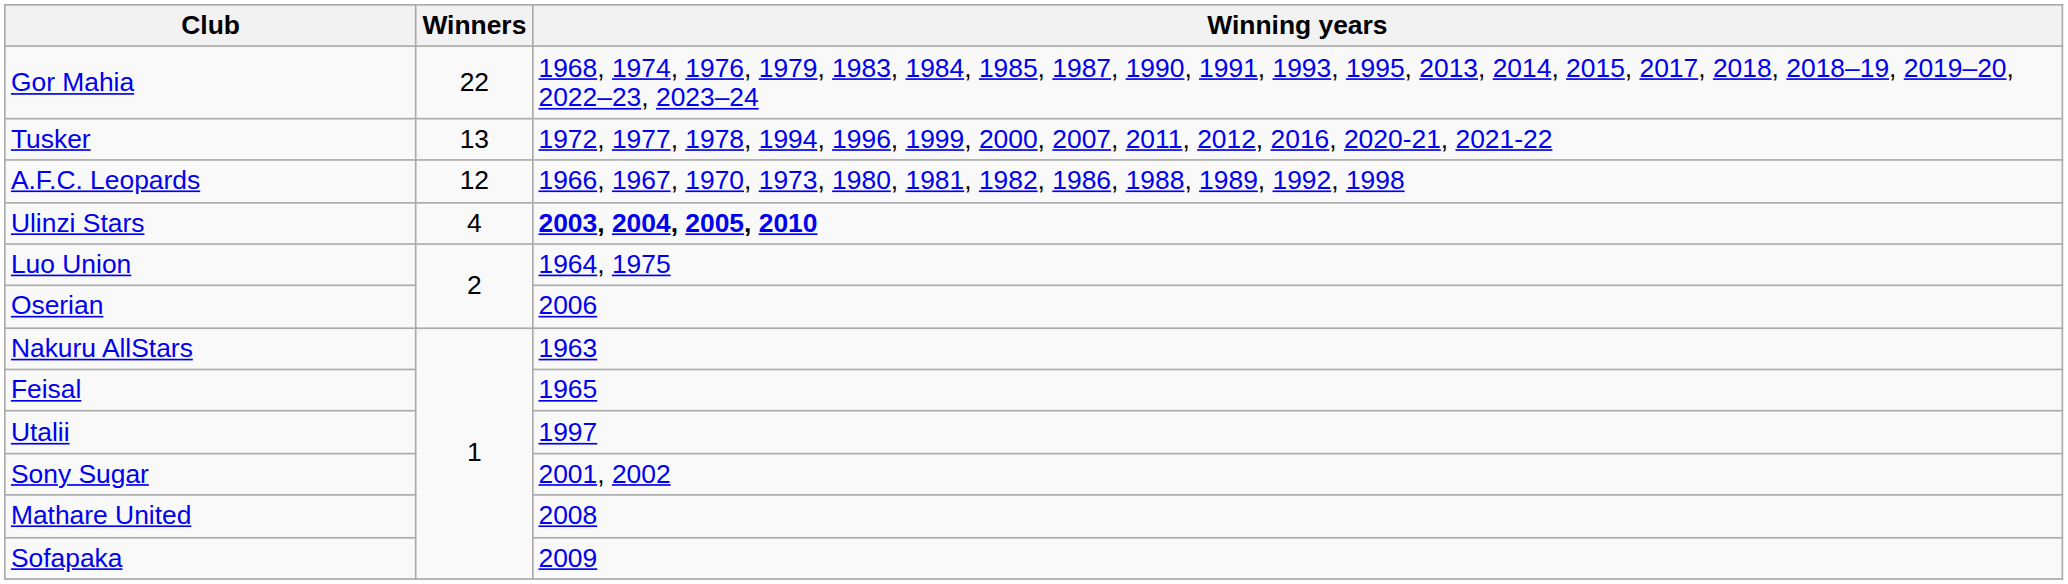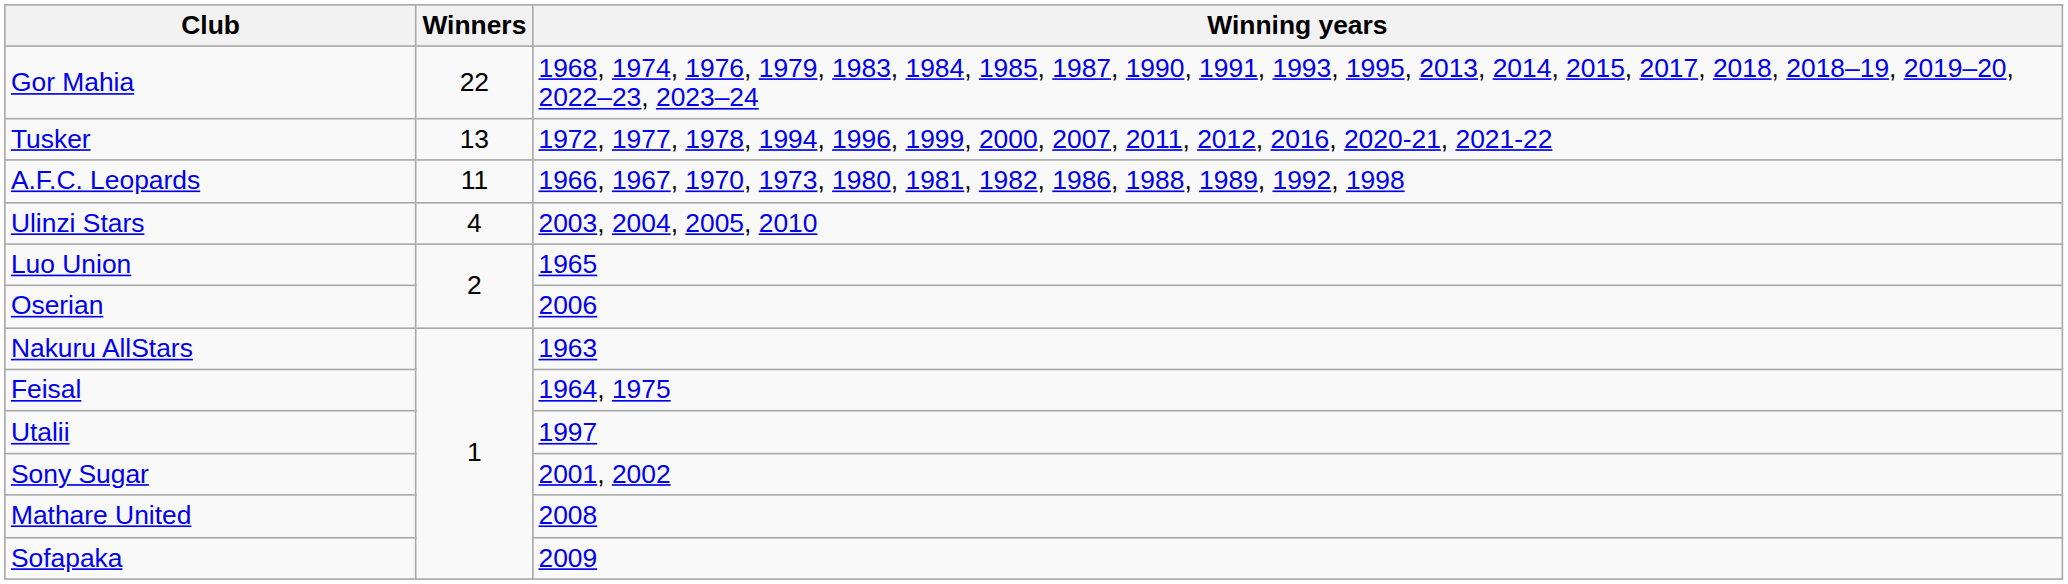A.F.C. Leopards | Winners: 12 -> 11
Ulinzi Stars | Winning years: bold -> normal
Luo Union | Winning years: 1964, 1975 -> 1965
Feisal | Winning years: 1965 -> 1964, 1975
